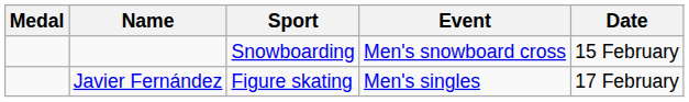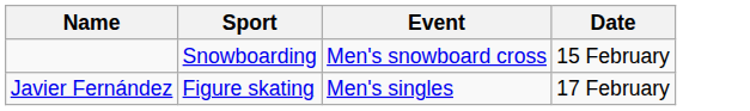- column: Medal
